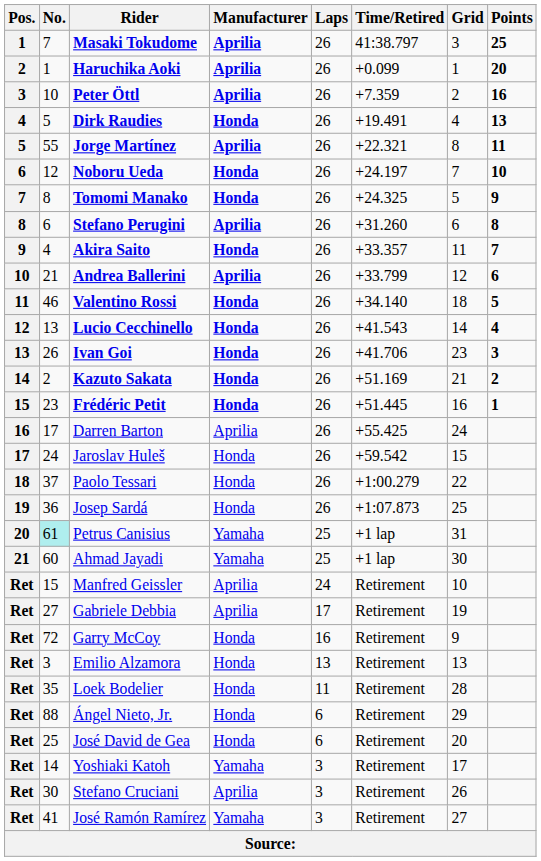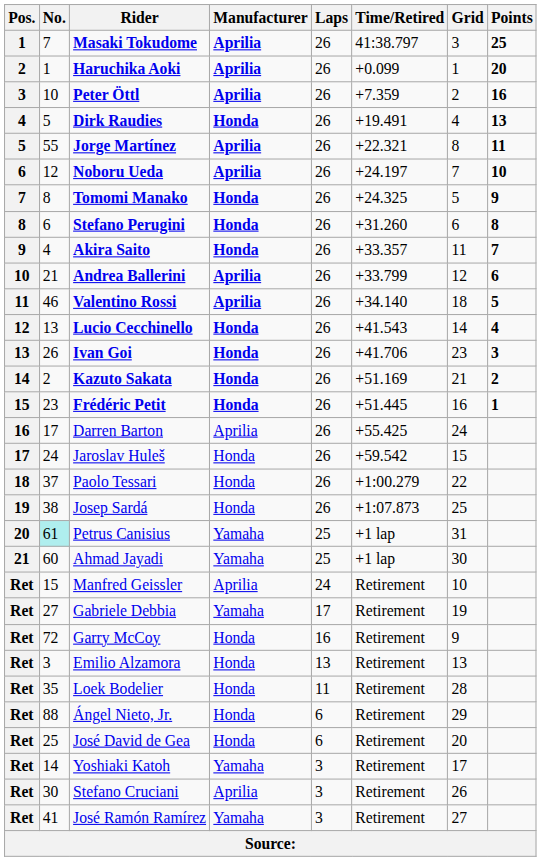Noboru Ueda | Manufacturer: Honda -> Aprilia
Stefano Perugini | Manufacturer: Aprilia -> Honda
Valentino Rossi | Manufacturer: Honda -> Aprilia
Josep Sardá | No.: 36 -> 38
Gabriele Debbia | Manufacturer: Aprilia -> Yamaha
